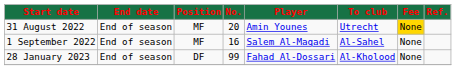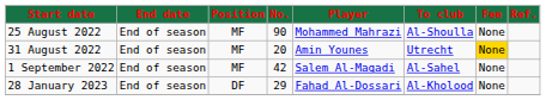+ row: 25 August 2022 | End of season | MF | 90 | Mohammed Mahrazi | Al-Shoulla | None
1 September 2022 | No.: 16 -> 42
28 January 2023 | No.: 99 -> 29
